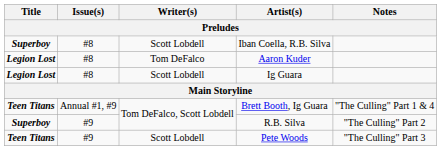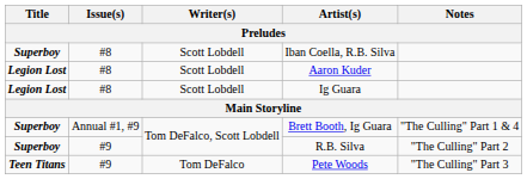Aaron Kuder | Writer(s): Tom DeFalco -> Scott Lobdell
Brett Booth, Ig Guara | Title: Teen Titans -> Superboy
Pete Woods | Writer(s): Scott Lobdell -> Tom DeFalco
